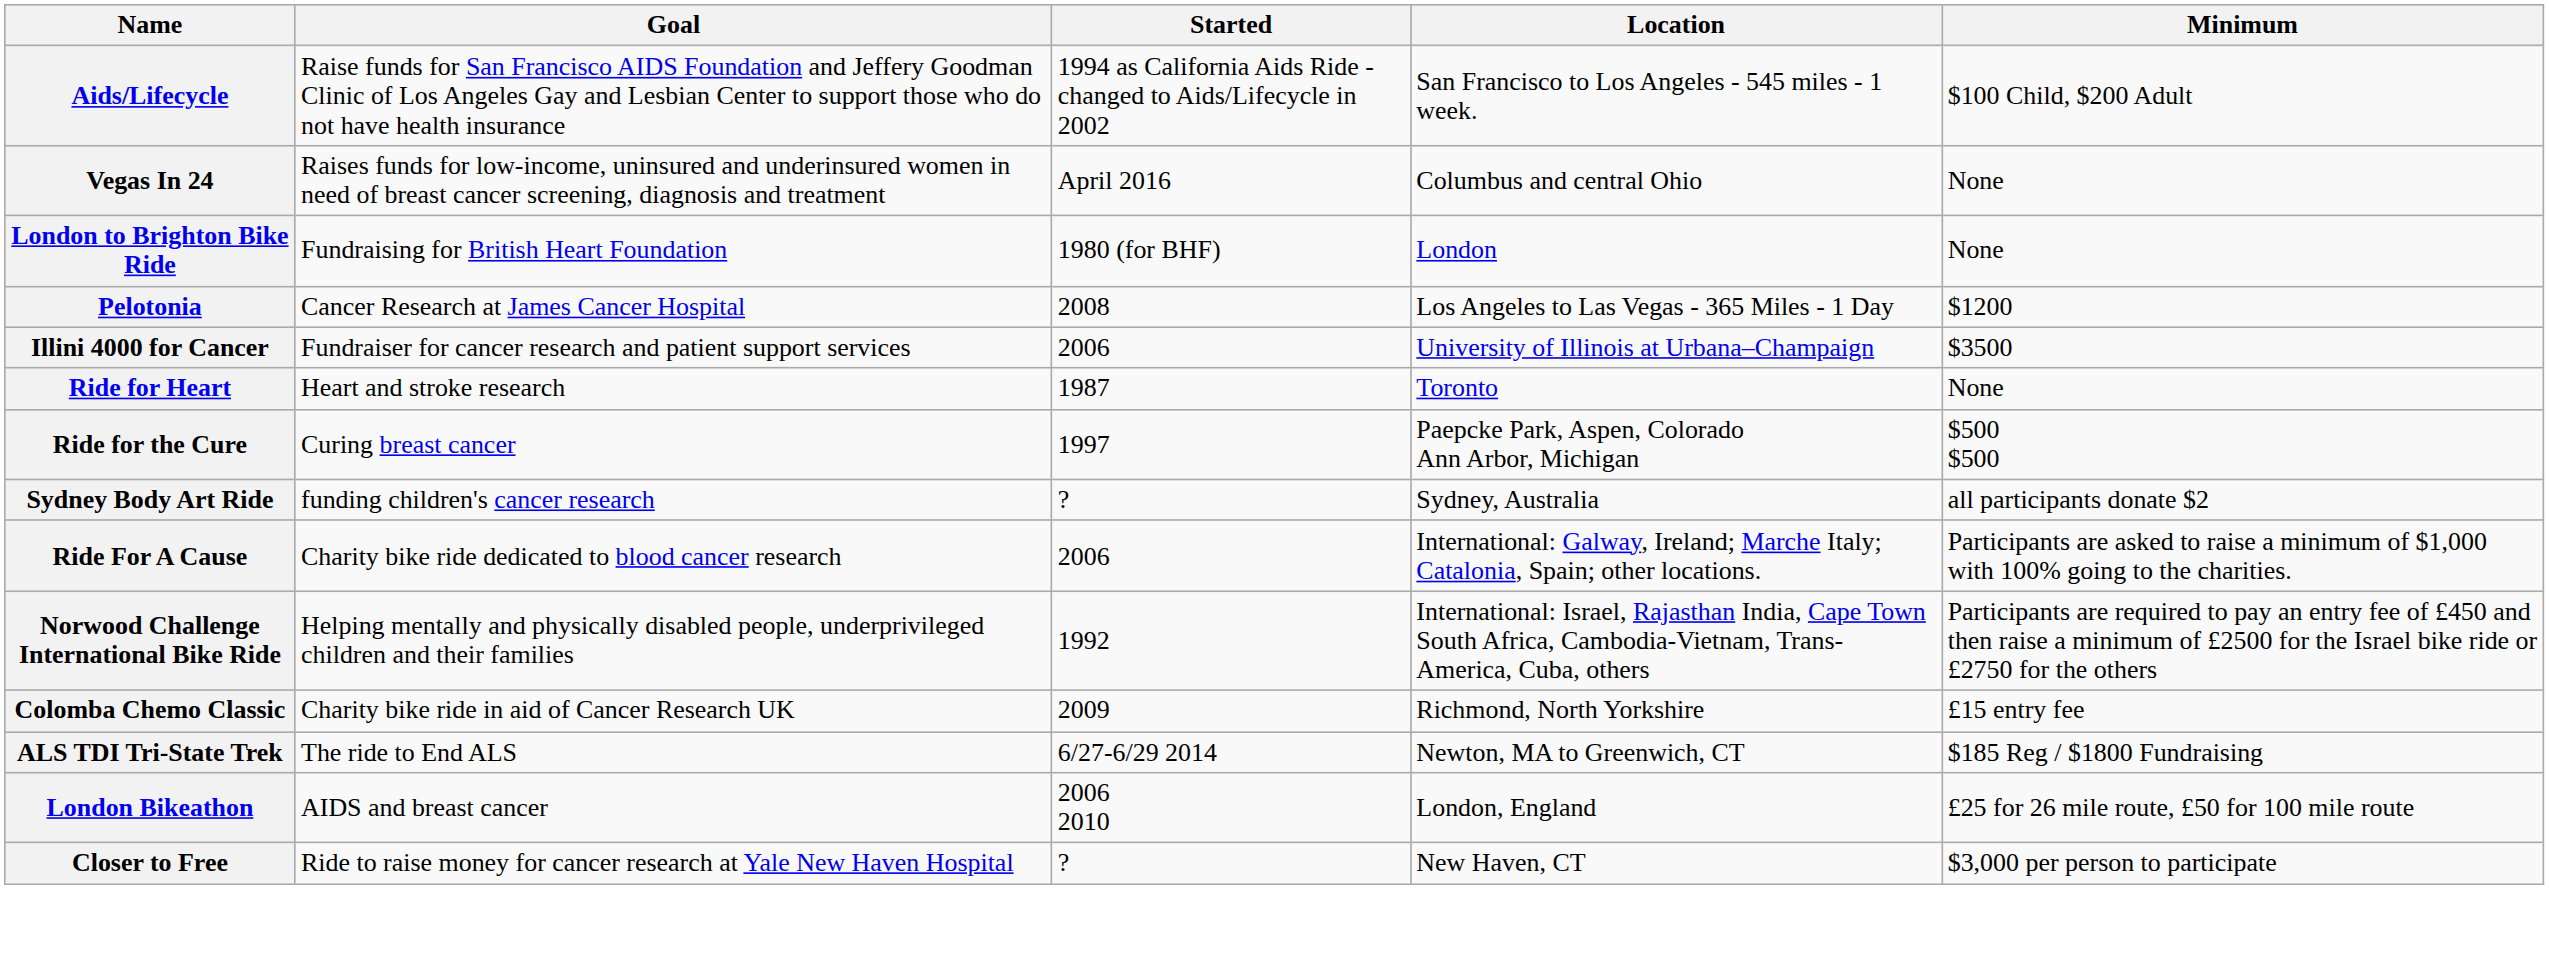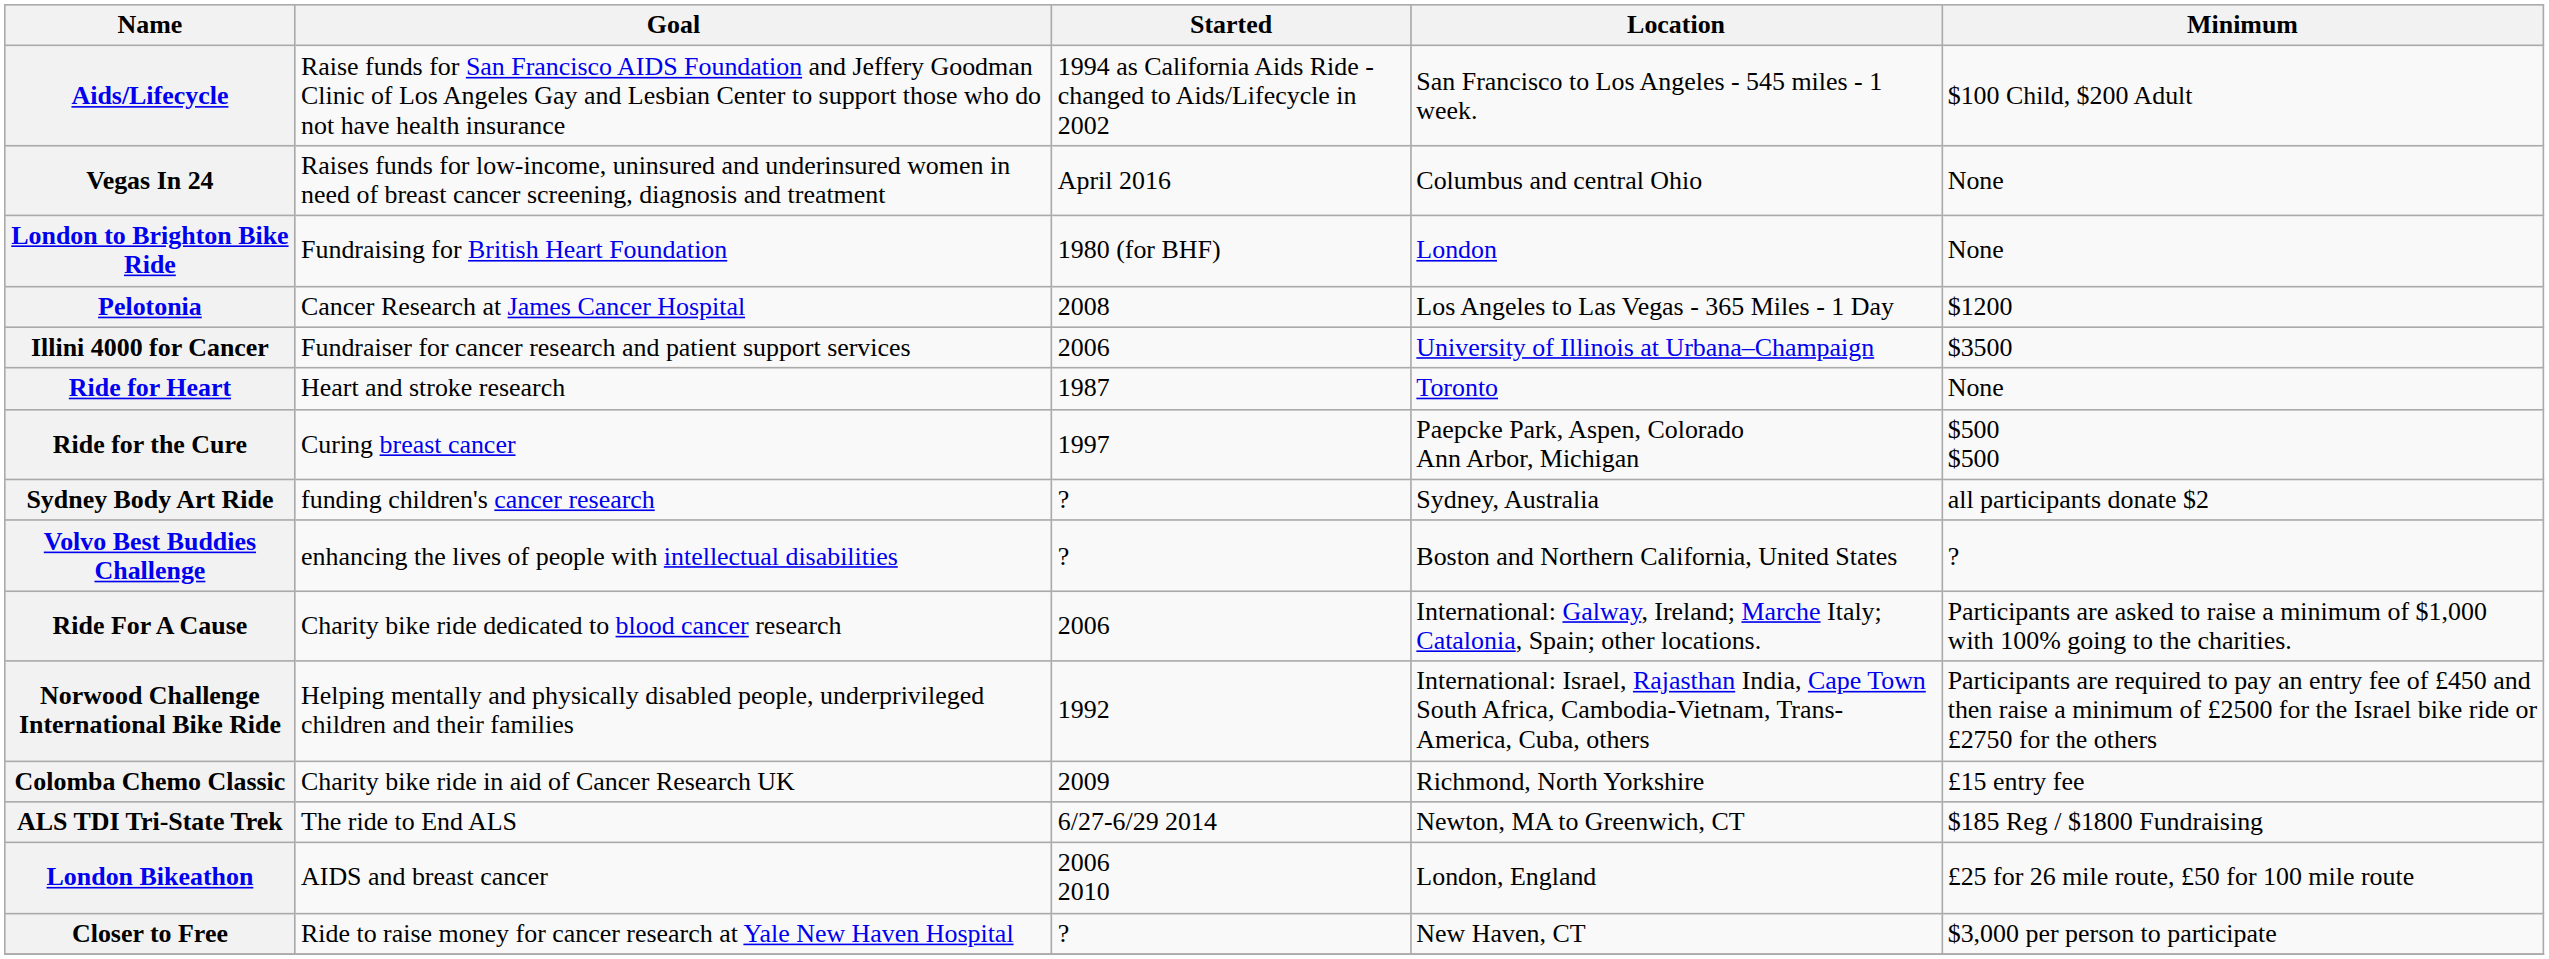+ row: Volvo Best Buddies Challenge | enhancing the lives of people with intellectual disabilities | ? | Boston and Northern California, United States | ?
